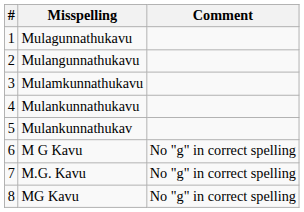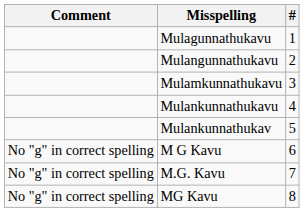columns swapped: # <-> Comment
